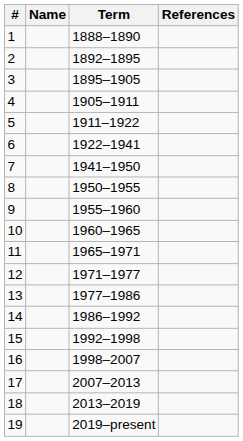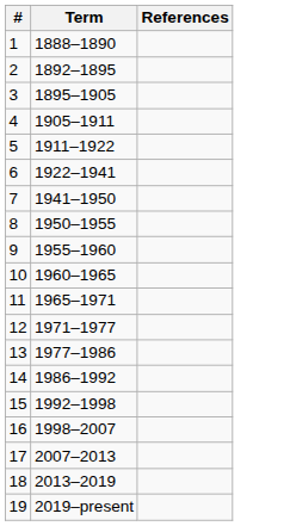- column: Name
